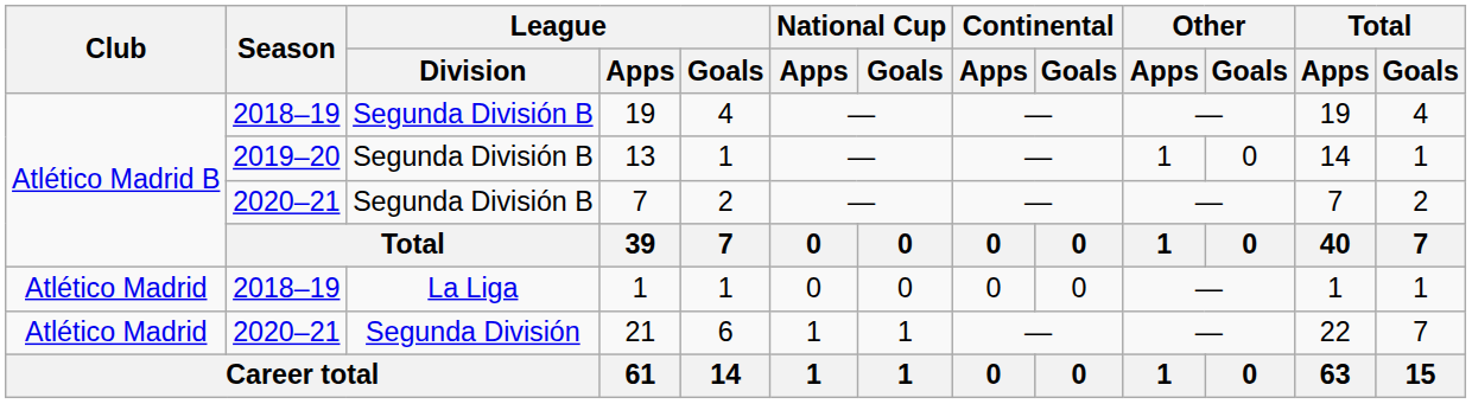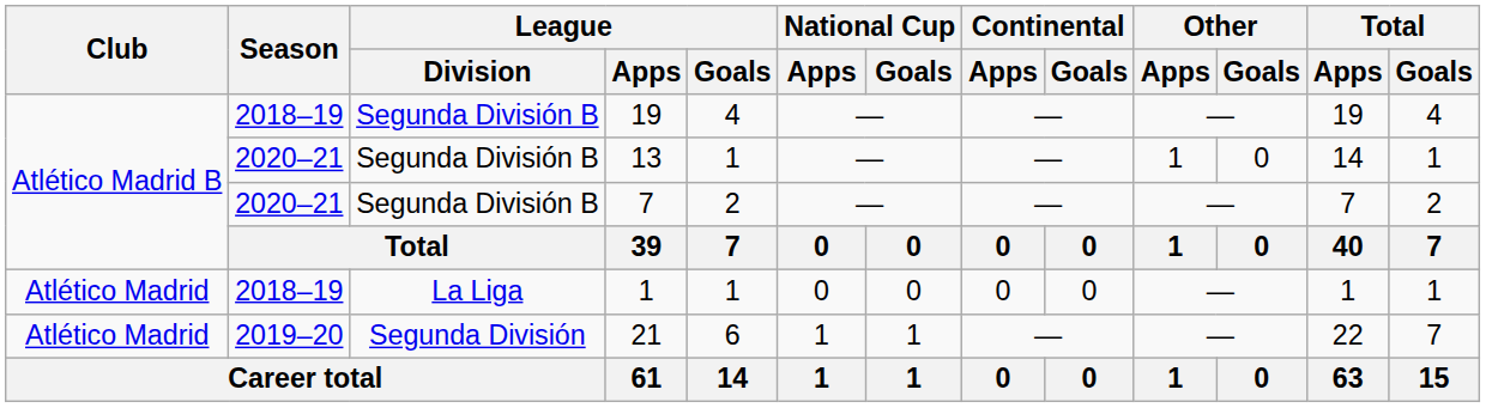13 | Season: 2019–20 -> 2020–21
21 | Season: 2020–21 -> 2019–20
